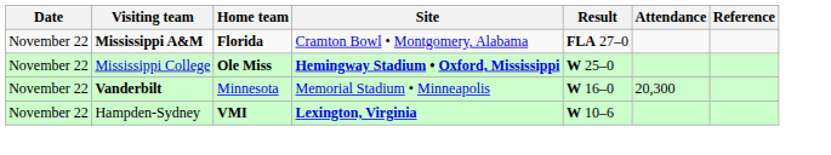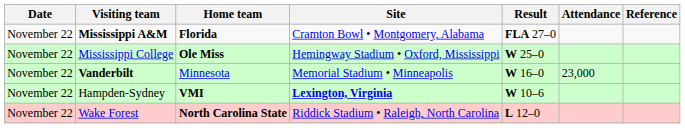Mississippi College | Site: bold -> normal
Vanderbilt | Attendance: 20,300 -> 23,000
+ row: November 22 | Wake Forest | North Carolina State | Riddick Stadium • Raleigh, North Carolina | L 12–0
